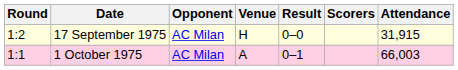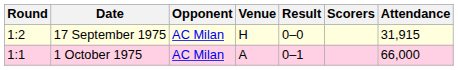1 October 1975 | Attendance: 66,003 -> 66,000
